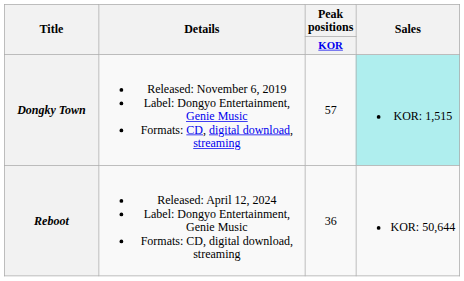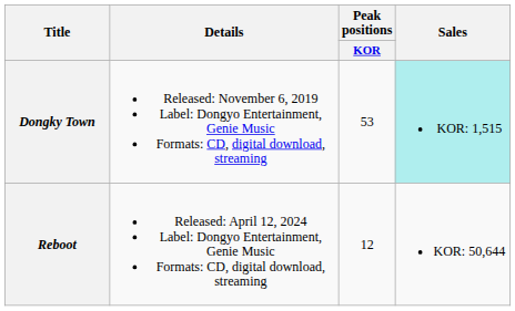Dongky Town | Peak positions / KOR: 57 -> 53
Reboot | Peak positions / KOR: 36 -> 12
